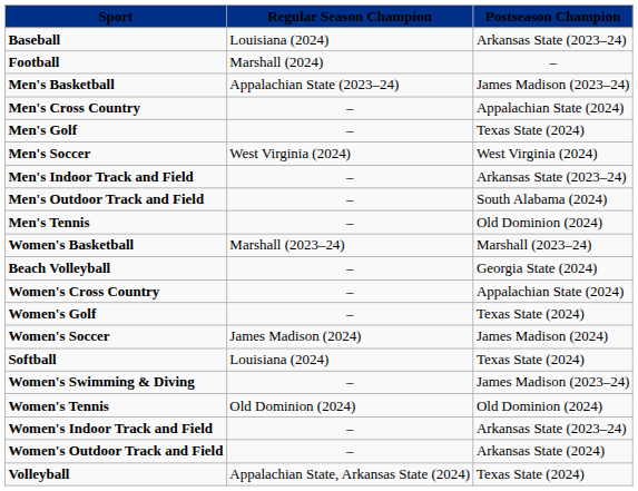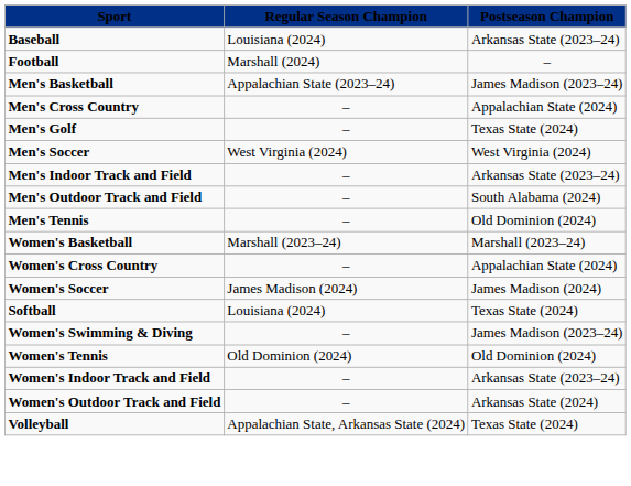- row: Beach Volleyball | – | Georgia State (2024)
- row: Women's Golf | – | Texas State (2024)
